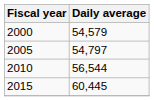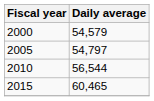2015 | Daily average: 60,445 -> 60,465
